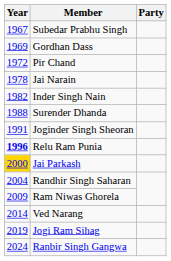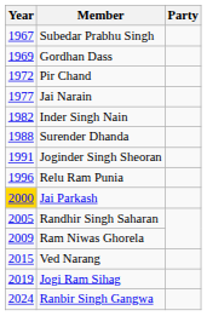Jai Narain | Year: 1978 -> 1977
Relu Ram Punia | Year: bold -> normal
Randhir Singh Saharan | Year: 2004 -> 2005
Ved Narang | Year: 2014 -> 2015
